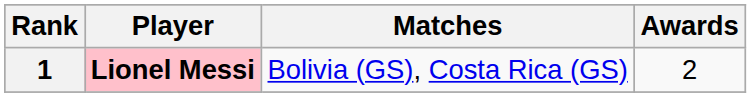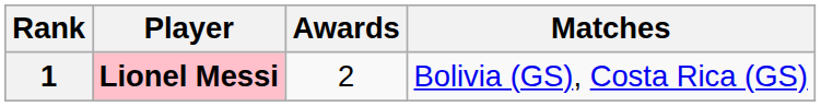columns swapped: Matches <-> Awards
